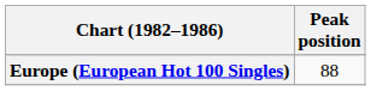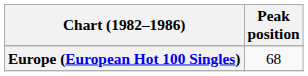Europe (European Hot 100 Singles) | Peak position: 88 -> 68
